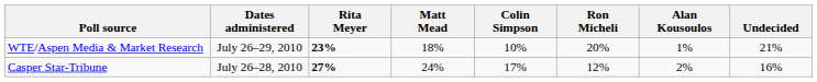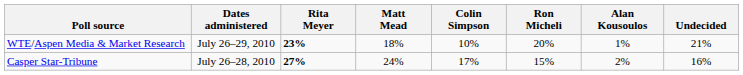Casper Star-Tribune | Ron Micheli: 12% -> 15%
